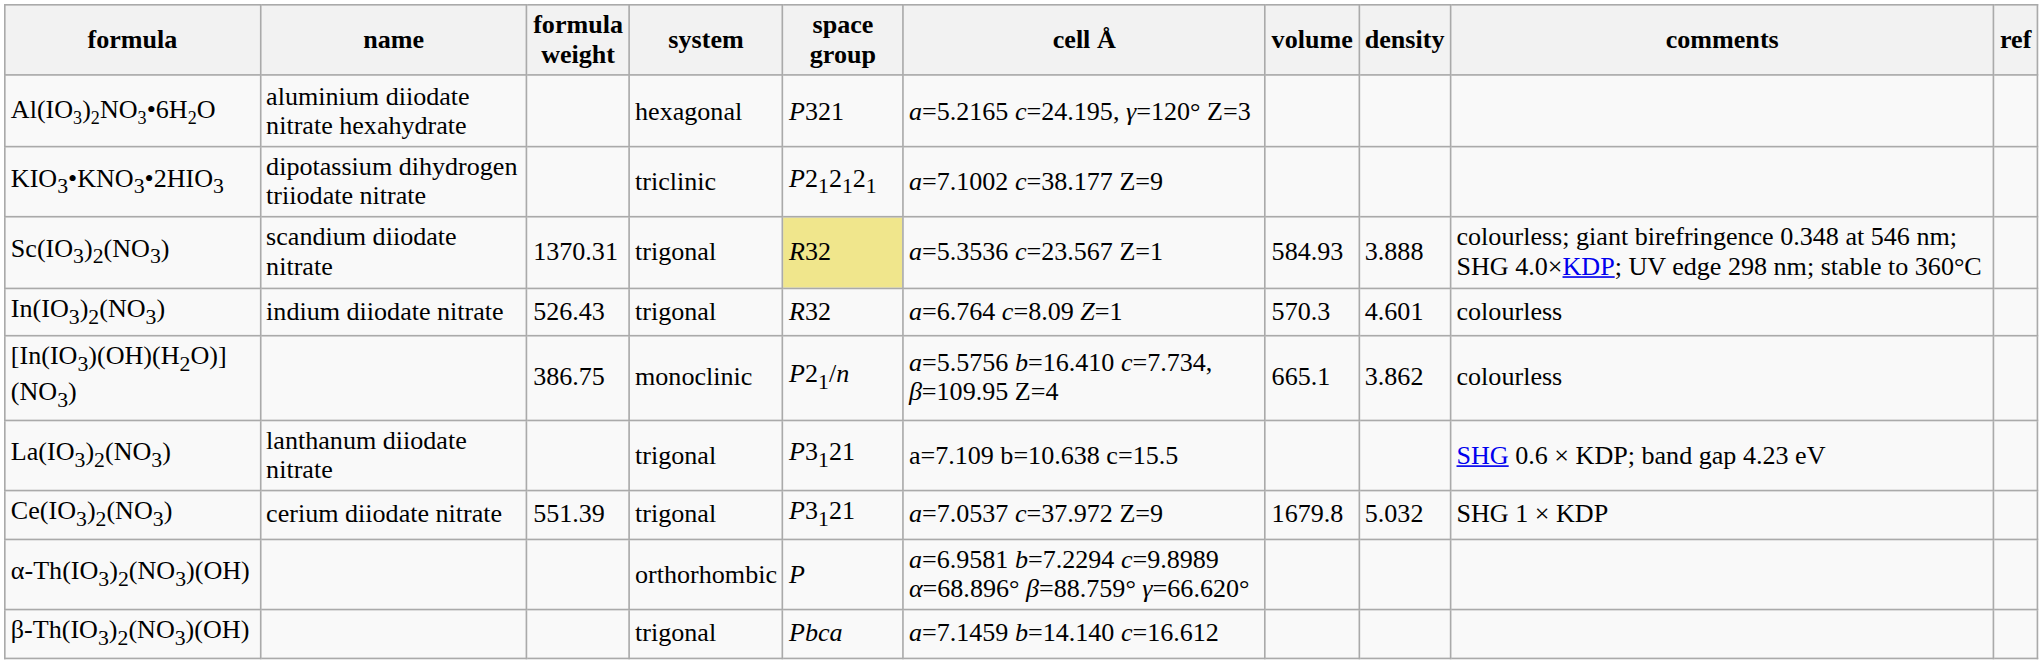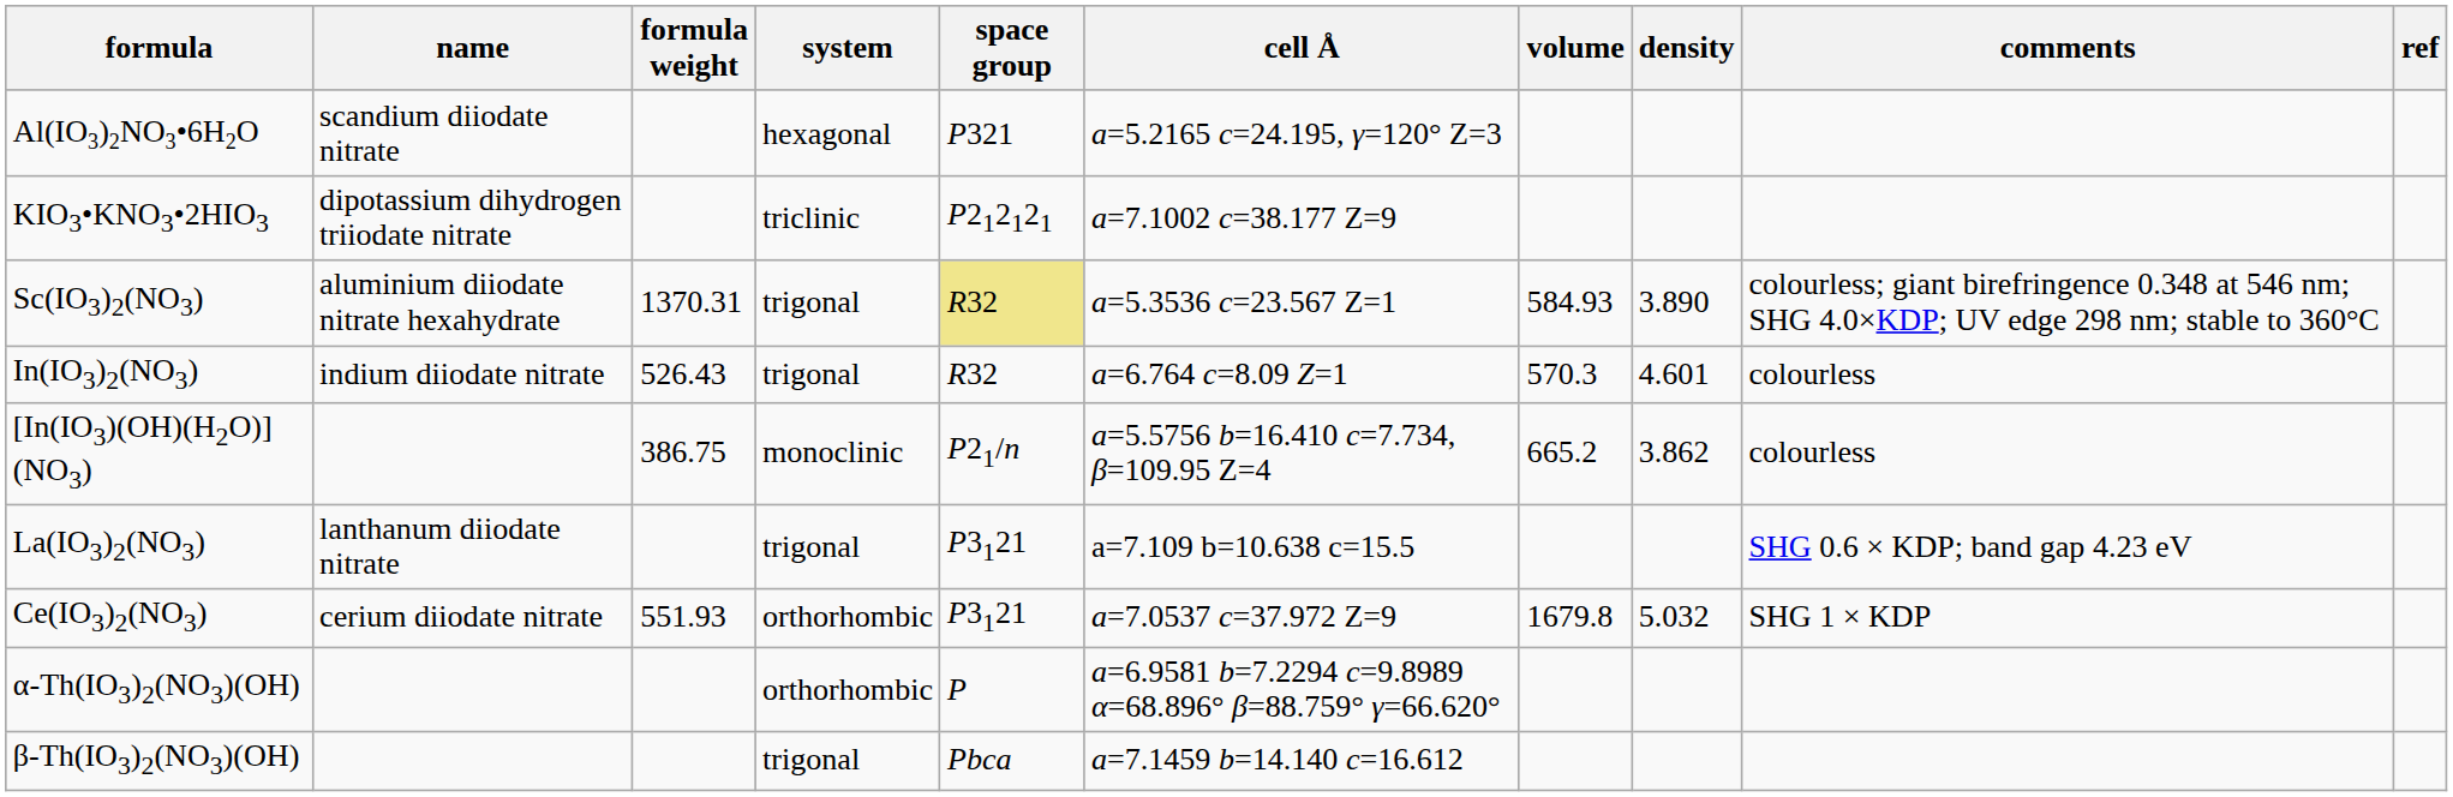Al(IO3)2NO3•6H2O | name: aluminium diiodate nitrate hexahydrate -> scandium diiodate nitrate
Sc(IO3)2(NO3) | name: scandium diiodate nitrate -> aluminium diiodate nitrate hexahydrate
Sc(IO3)2(NO3) | density: 3.888 -> 3.890
[In(IO3)(OH)(H2O)](NO3) | volume: 665.1 -> 665.2
Ce(IO3)2(NO3) | formula weight: 551.39 -> 551.93
Ce(IO3)2(NO3) | system: trigonal -> orthorhombic
